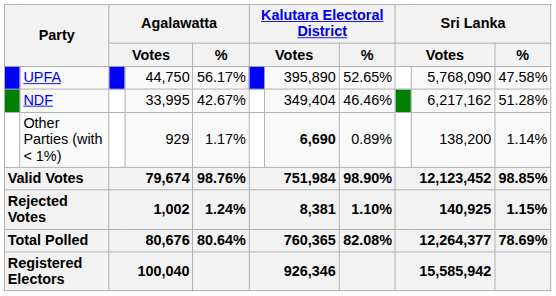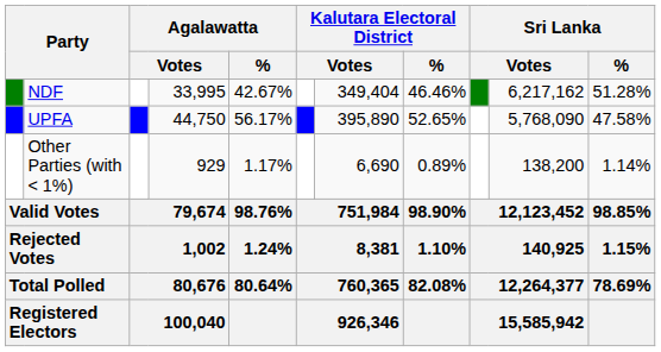rows swapped: UPFA <-> NDF
Other Parties (with < 1%) | column 7: bold -> normal
